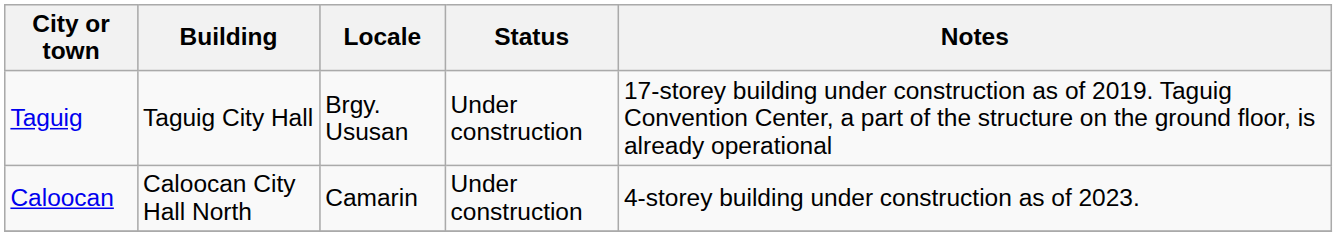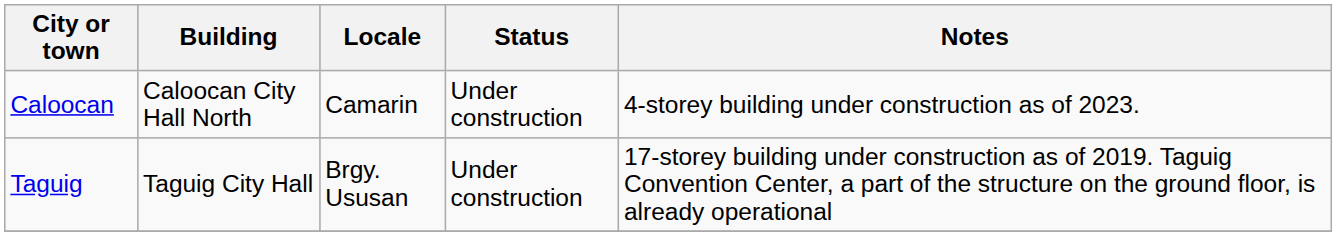rows swapped: Caloocan <-> Taguig
